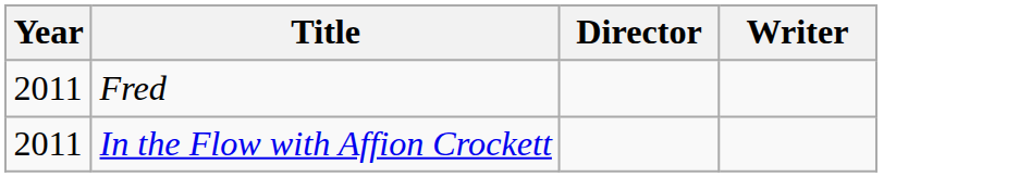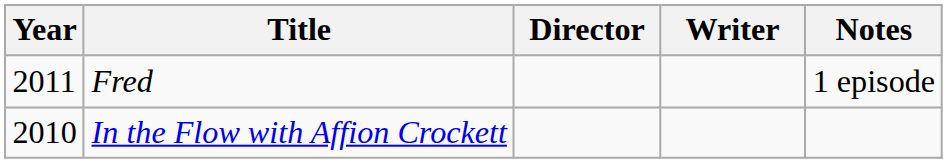+ column: Notes | 1 episode
In the Flow with Affion Crockett | Year: 2011 -> 2010
